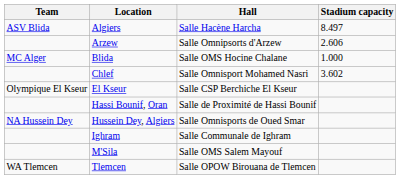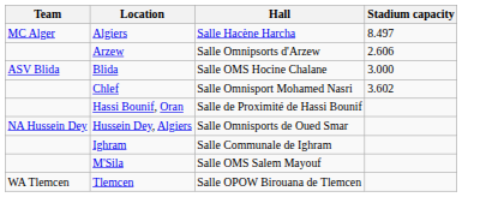Algiers | Team: ASV Blida -> MC Alger
Blida | Team: MC Alger -> ASV Blida
Blida | Stadium capacity: 1.000 -> 3.000
- row: Olympique El Kseur | El Kseur | Salle CSP Berchiche El Kseur
